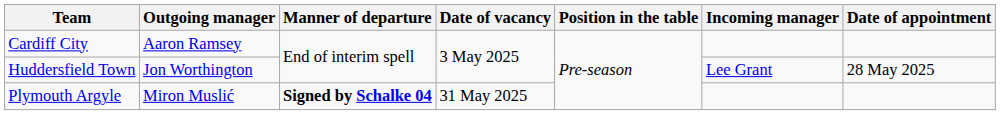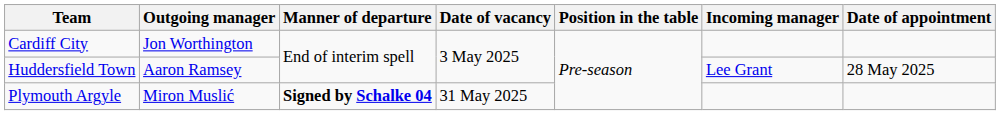Cardiff City | Outgoing manager: Aaron Ramsey -> Jon Worthington
Huddersfield Town | Outgoing manager: Jon Worthington -> Aaron Ramsey
